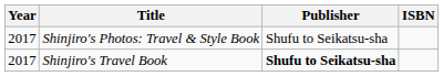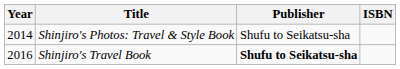Shinjiro's Photos: Travel & Style Book | Year: 2017 -> 2014
Shinjiro's Travel Book | Year: 2017 -> 2016
